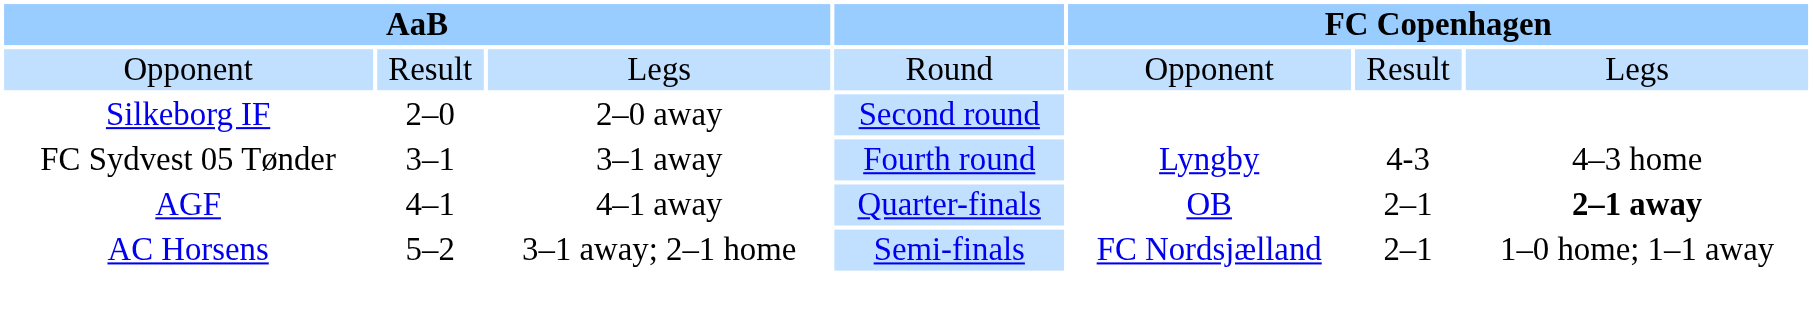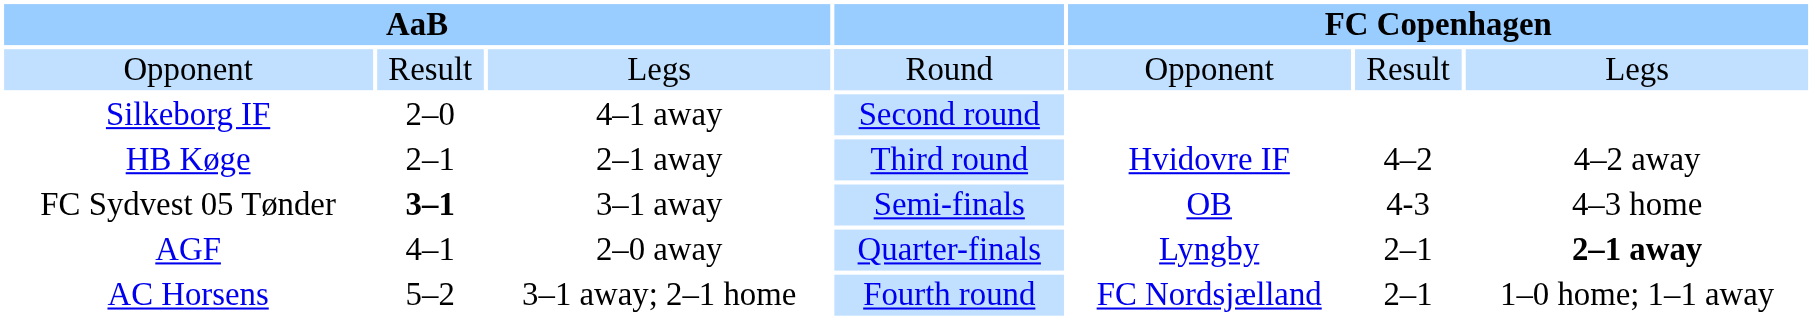Silkeborg IF | column 3: 2–0 away -> 4–1 away
+ row: HB Køge | 2–1 | 2–1 away | Third round | Hvidovre IF | 4–2 | 4–2 away
FC Sydvest 05 Tønder | column 2: normal -> bold
FC Sydvest 05 Tønder | column 4: Fourth round -> Semi-finals
FC Sydvest 05 Tønder | column 5: Lyngby -> OB
AGF | column 3: 4–1 away -> 2–0 away
AGF | column 5: OB -> Lyngby
AC Horsens | column 4: Semi-finals -> Fourth round
